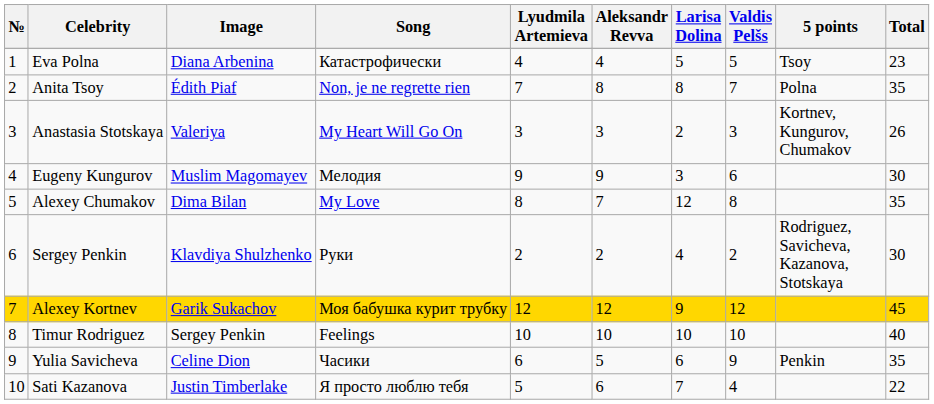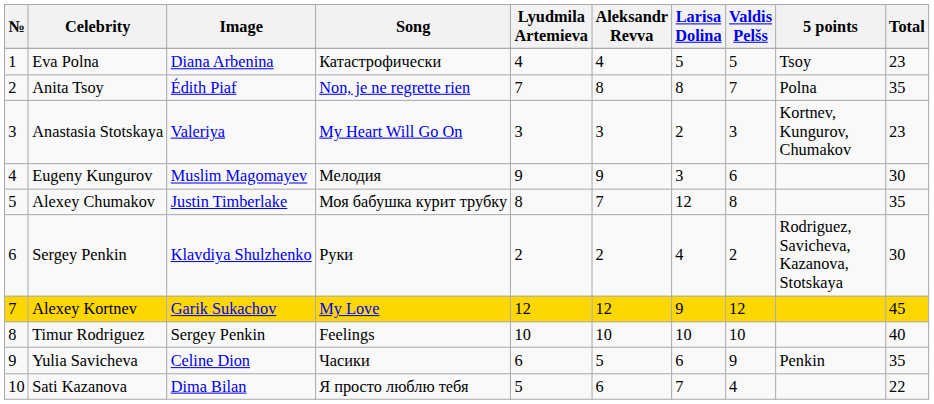Anastasia Stotskaya | Total: 26 -> 23
Alexey Chumakov | Image: Dima Bilan -> Justin Timberlake
Alexey Chumakov | Song: My Love -> Моя бабушка курит трубку
Alexey Kortnev | Song: Моя бабушка курит трубку -> My Love
Sati Kazanova | Image: Justin Timberlake -> Dima Bilan
